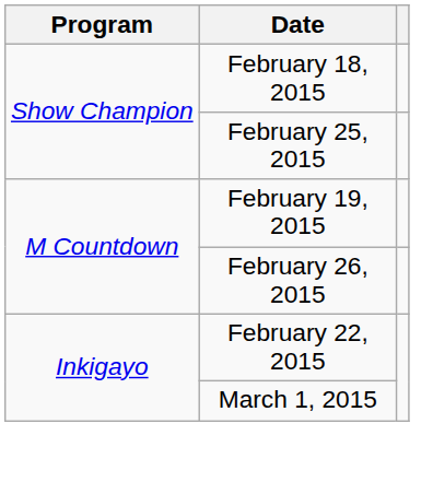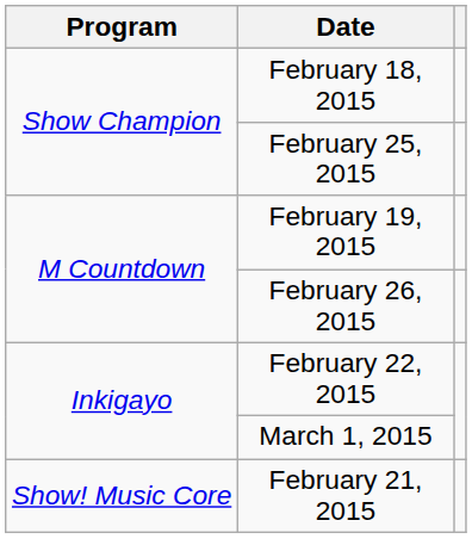+ row: Show! Music Core | February 21, 2015
